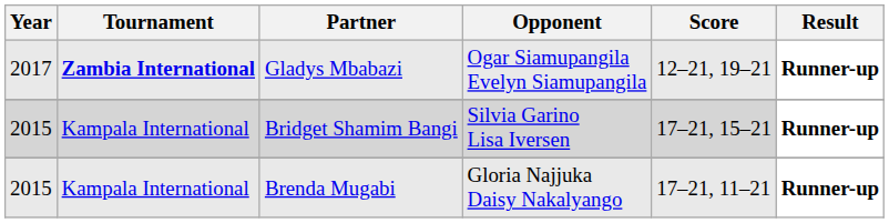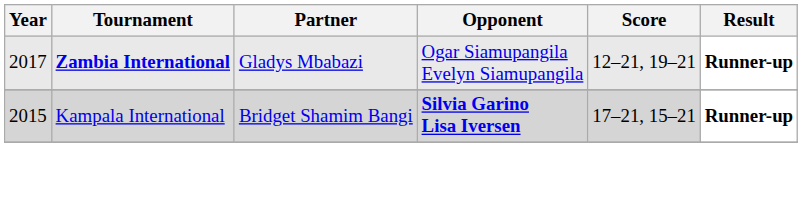Bridget Shamim Bangi | Opponent: normal -> bold
- row: 2015 | Kampala International | Brenda Mugabi | Gloria Najjuka Daisy Nakalyango | 17–21, 11–21 | Runner-up
